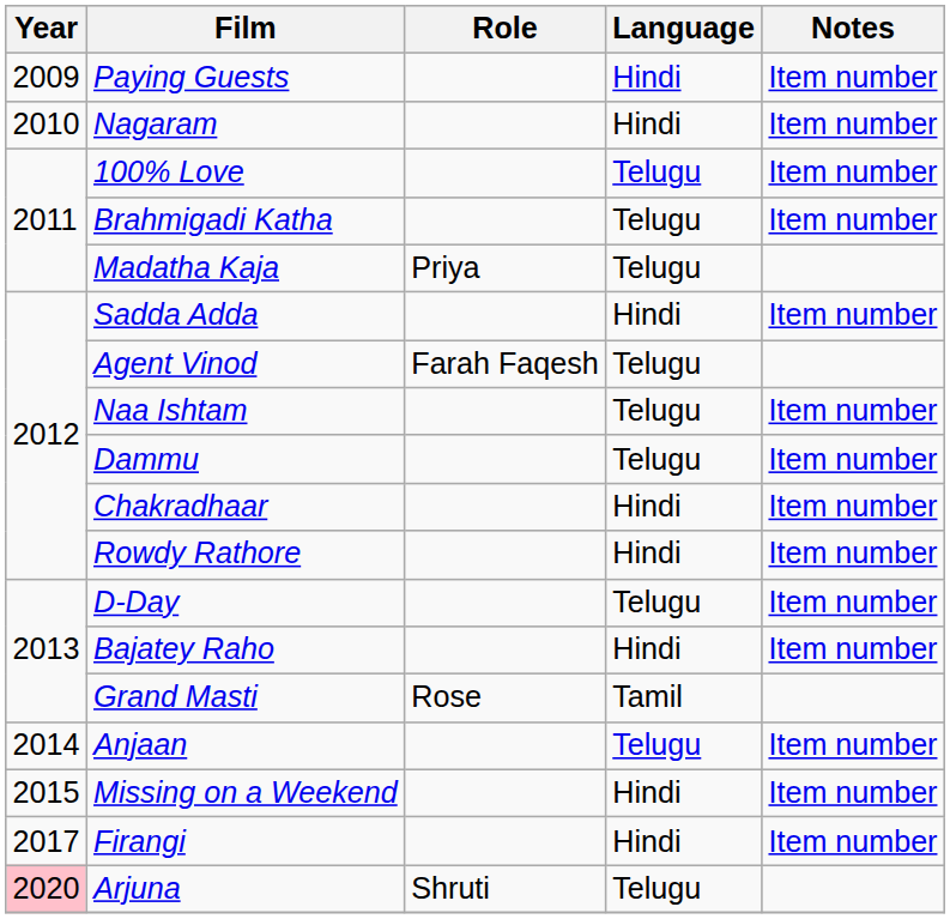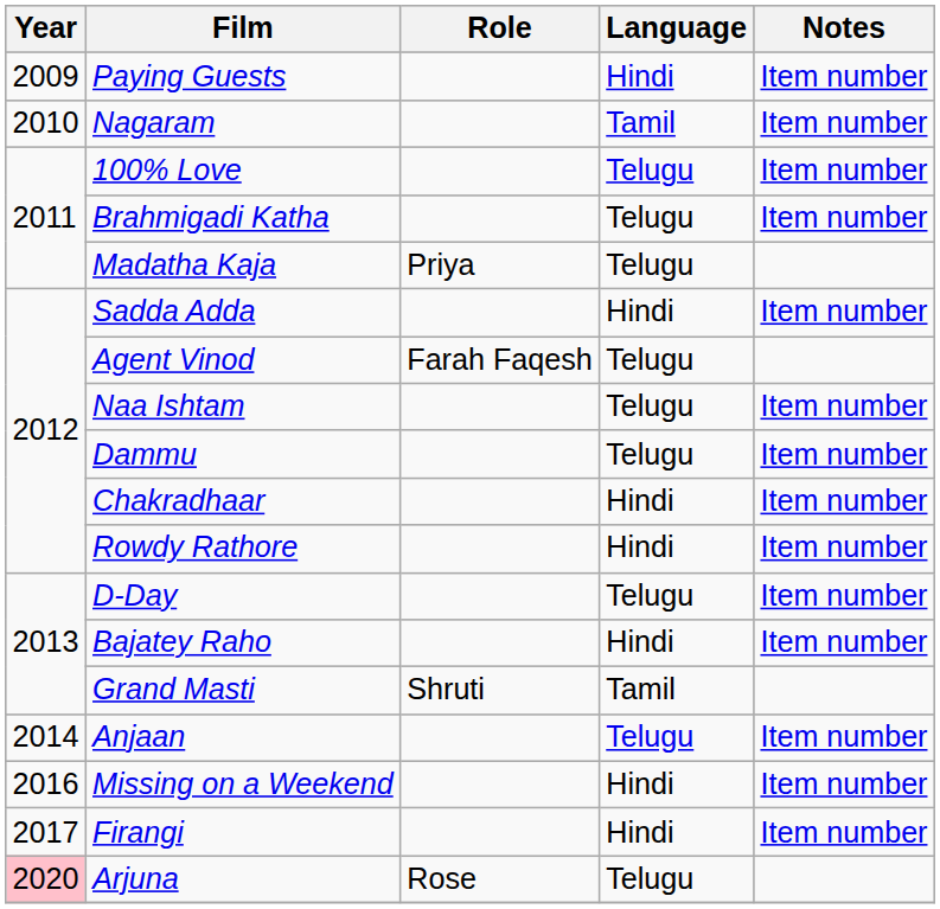Nagaram | Language: Hindi -> Tamil
Grand Masti | Role: Rose -> Shruti
Missing on a Weekend | Year: 2015 -> 2016
Arjuna | Role: Shruti -> Rose
